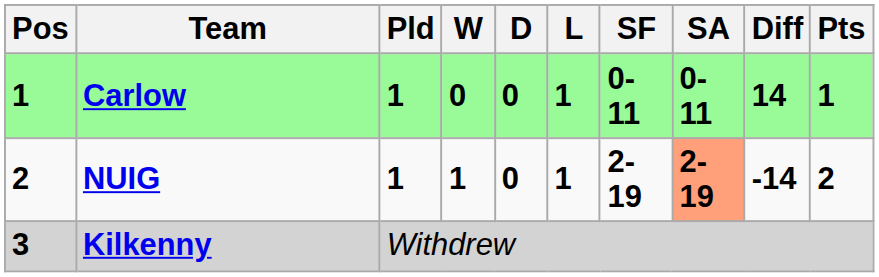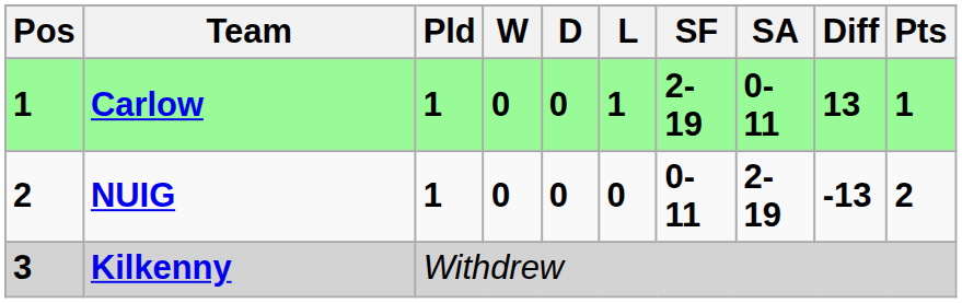Carlow | SF: 0-11 -> 2-19
Carlow | Diff: 14 -> 13
NUIG | W: 1 -> 0
NUIG | L: 1 -> 0
NUIG | SF: 2-19 -> 0-11
NUIG | SA: lightsalmon background -> no background
NUIG | Diff: -14 -> -13
